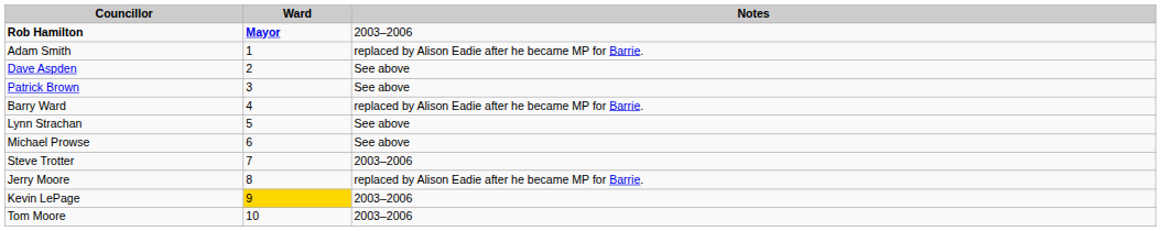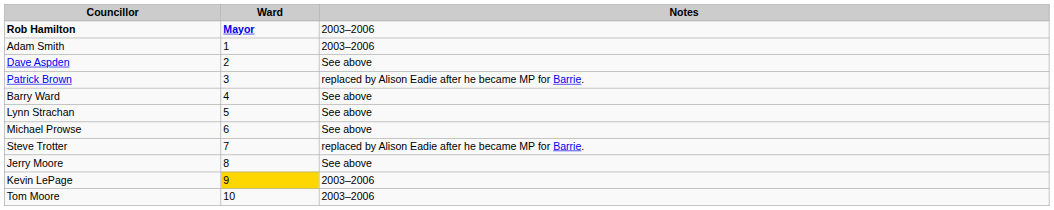Adam Smith | Notes: replaced by Alison Eadie after he became MP for Barrie. -> 2003–2006
Patrick Brown | Notes: See above -> replaced by Alison Eadie after he became MP for Barrie.
Barry Ward | Notes: replaced by Alison Eadie after he became MP for Barrie. -> See above
Steve Trotter | Notes: 2003–2006 -> replaced by Alison Eadie after he became MP for Barrie.
Jerry Moore | Notes: replaced by Alison Eadie after he became MP for Barrie. -> See above
